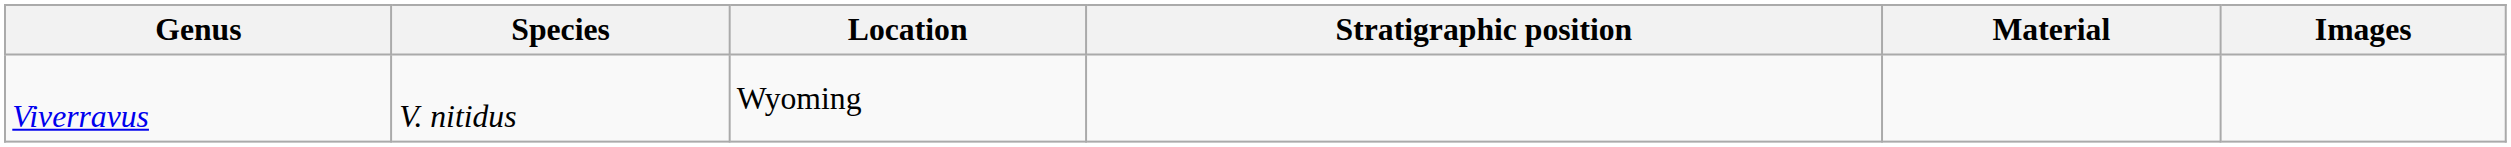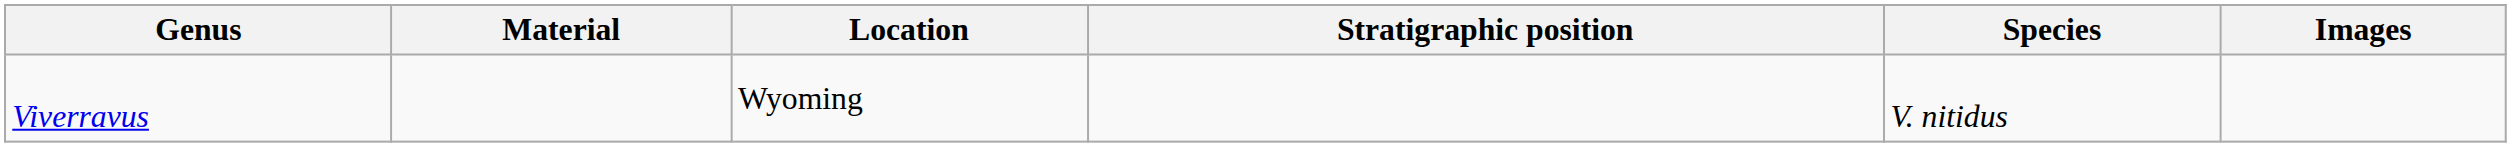columns swapped: Species <-> Material
